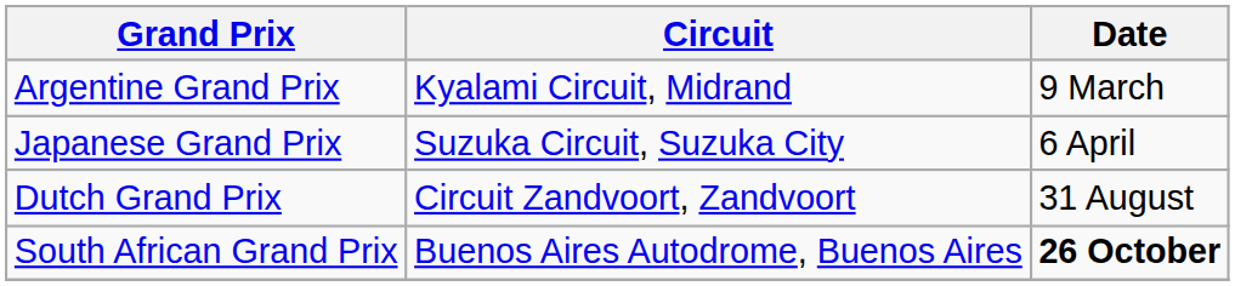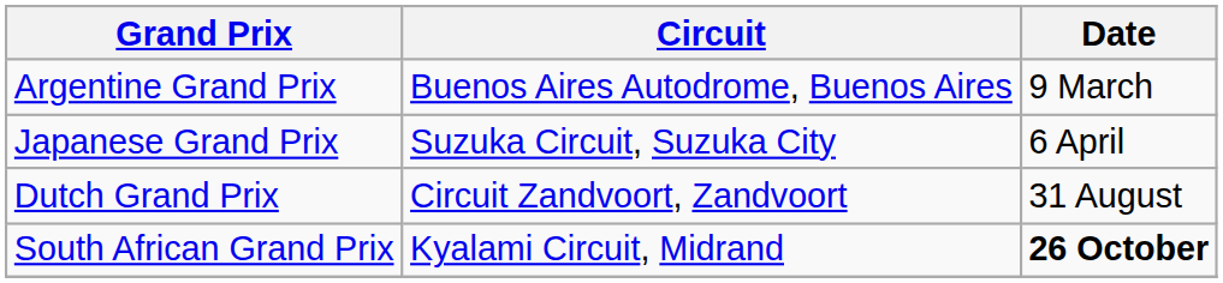Argentine Grand Prix | Circuit: Kyalami Circuit, Midrand -> Buenos Aires Autodrome, Buenos Aires
South African Grand Prix | Circuit: Buenos Aires Autodrome, Buenos Aires -> Kyalami Circuit, Midrand
